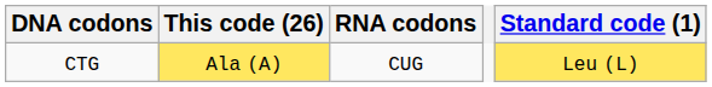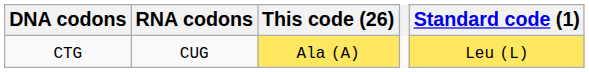columns swapped: RNA codons <-> This code (26)
